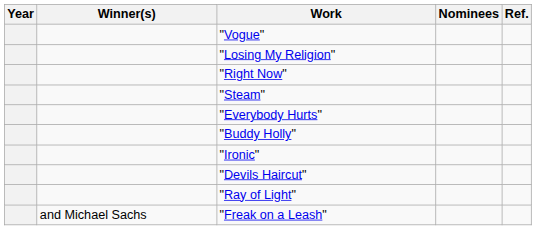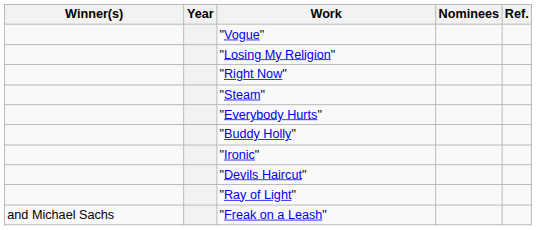columns swapped: Year <-> Winner(s)
